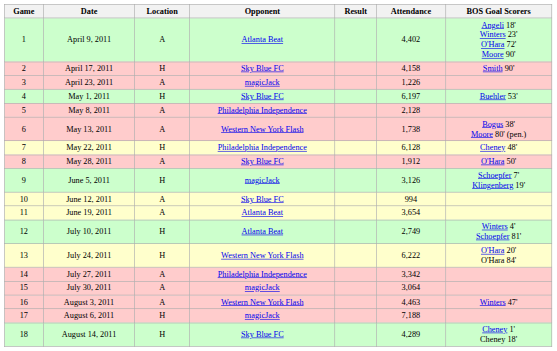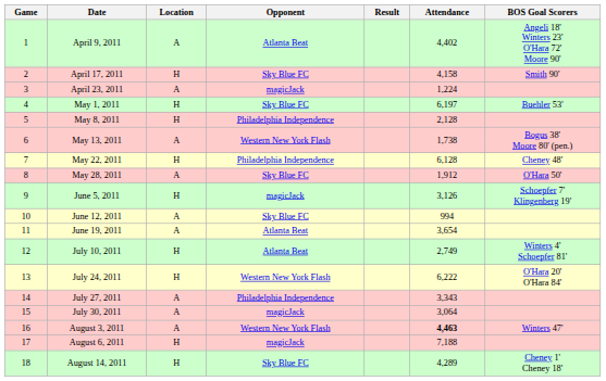April 23, 2011 | Attendance: 1,226 -> 1,224
May 8, 2011 | Location: A -> H
July 27, 2011 | Attendance: 3,342 -> 3,343
August 3, 2011 | Attendance: normal -> bold
